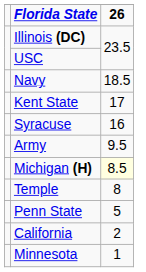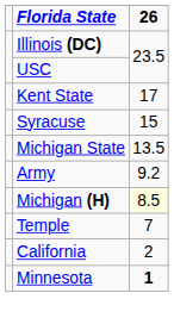- row: Navy | 18.5
Syracuse | 26: 16 -> 15
+ row: Michigan State | 13.5
Army | 26: 9.5 -> 9.2
Temple | 26: 8 -> 7
- row: Penn State | 5
Minnesota | 26: normal -> bold
